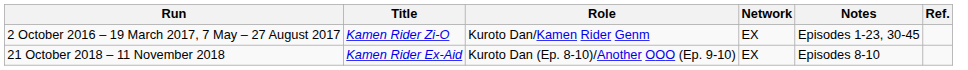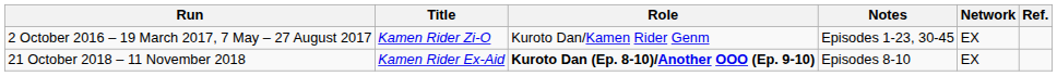columns swapped: Network <-> Notes
21 October 2018 – 11 November 2018 | Role: normal -> bold
